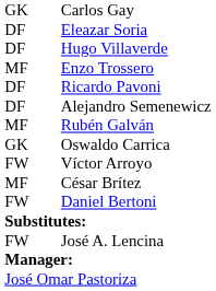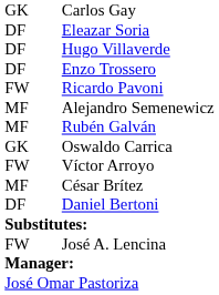Enzo Trossero | column 1: MF -> DF
Ricardo Pavoni | column 1: DF -> FW
Alejandro Semenewicz | column 1: DF -> MF
Daniel Bertoni | column 1: FW -> DF
